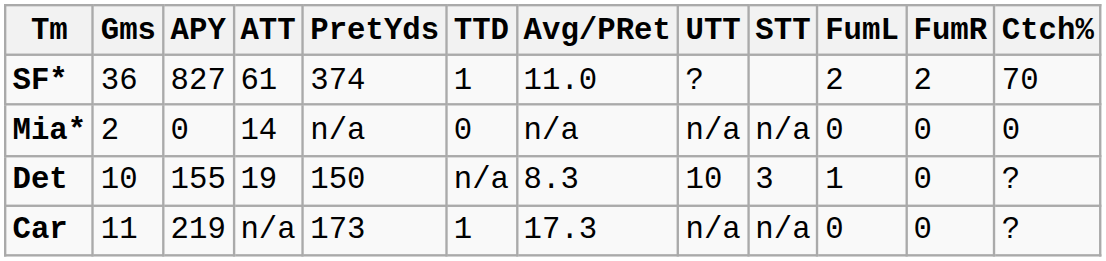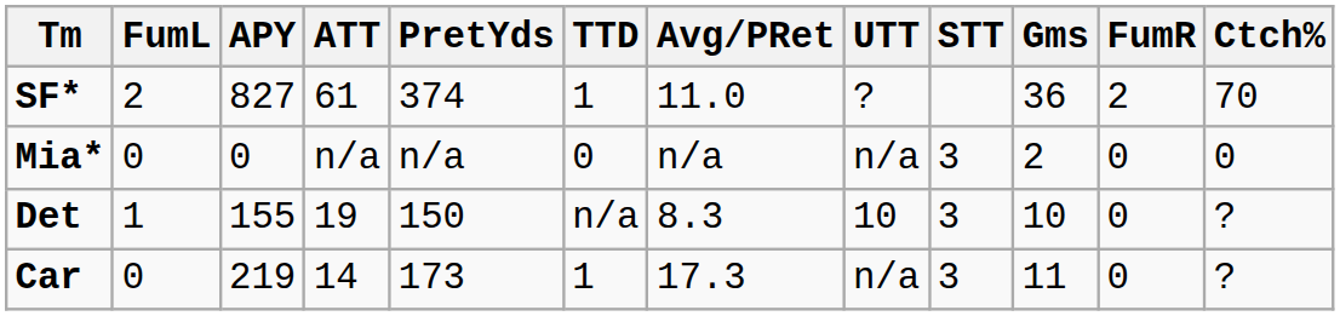columns swapped: Gms <-> FumL
Mia* | ATT: 14 -> n/a
Mia* | STT: n/a -> 3
Car | ATT: n/a -> 14
Car | STT: n/a -> 3
